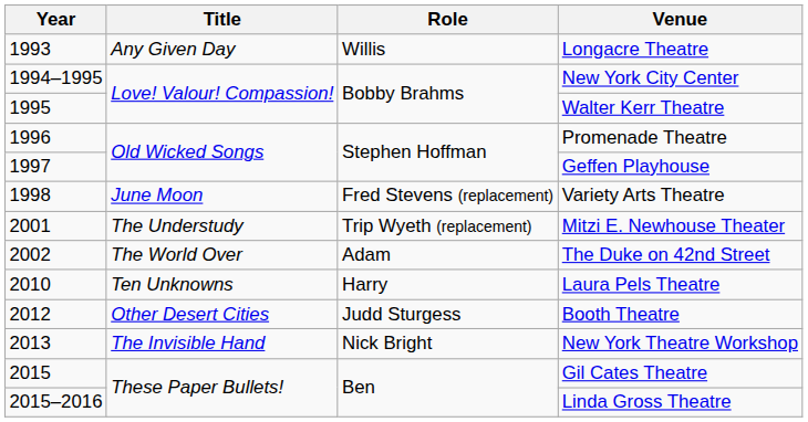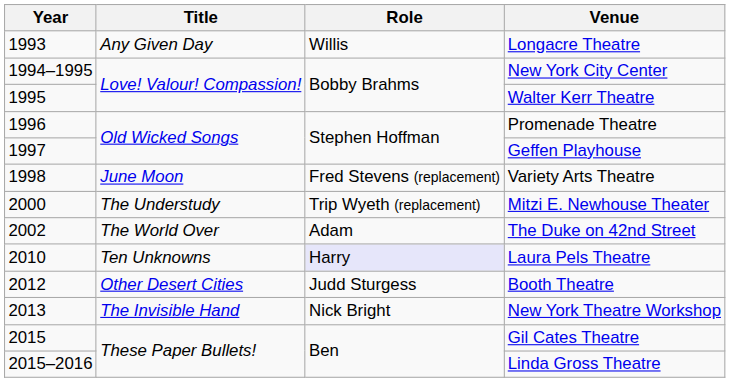Mitzi E. Newhouse Theater | Year: 2001 -> 2000
Laura Pels Theatre | Role: no background -> lavender background
